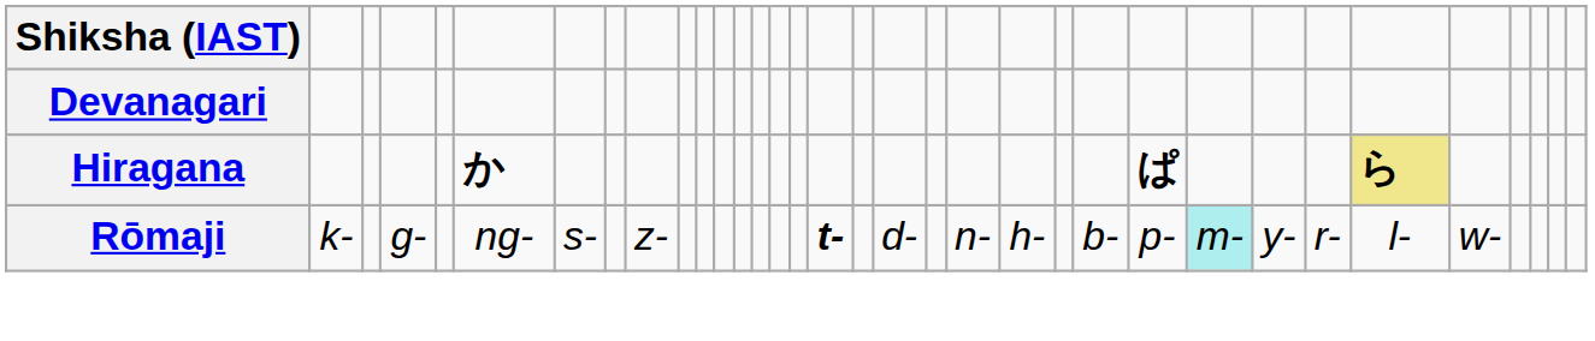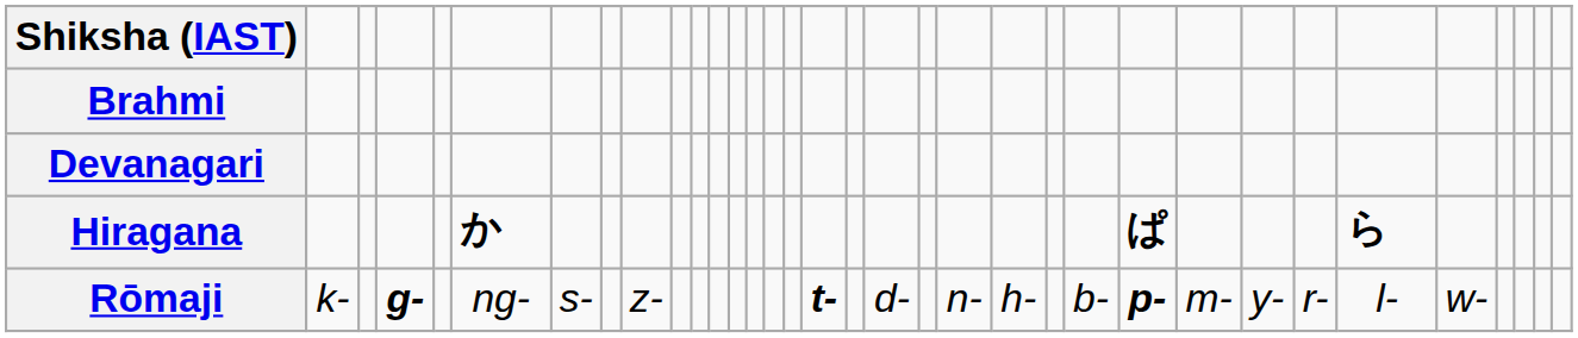+ row: Brahmi
Hiragana | column 29: khaki background -> no background
Rōmaji | column 4: normal -> bold
Rōmaji | column 25: normal -> bold
Rōmaji | column 26: paleturquoise background -> no background
